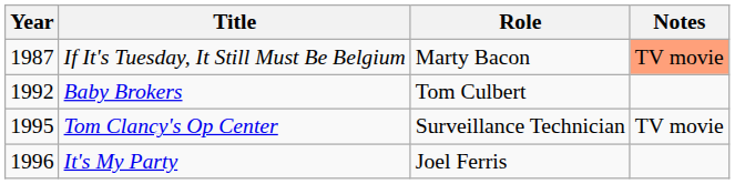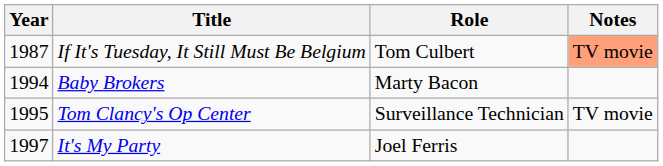If It's Tuesday, It Still Must Be Belgium | Role: Marty Bacon -> Tom Culbert
Baby Brokers | Year: 1992 -> 1994
Baby Brokers | Role: Tom Culbert -> Marty Bacon
It's My Party | Year: 1996 -> 1997
